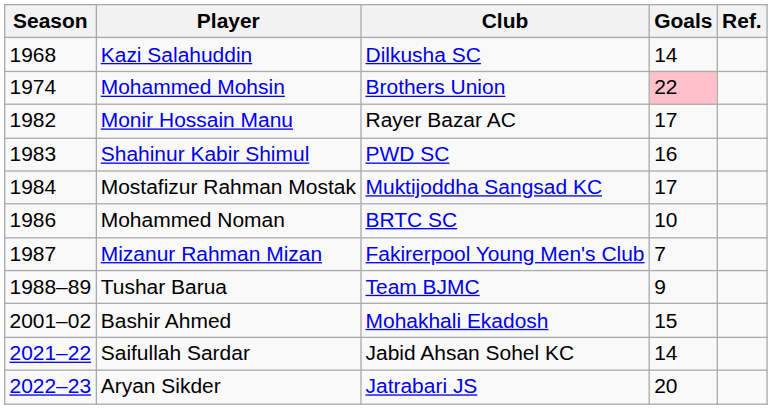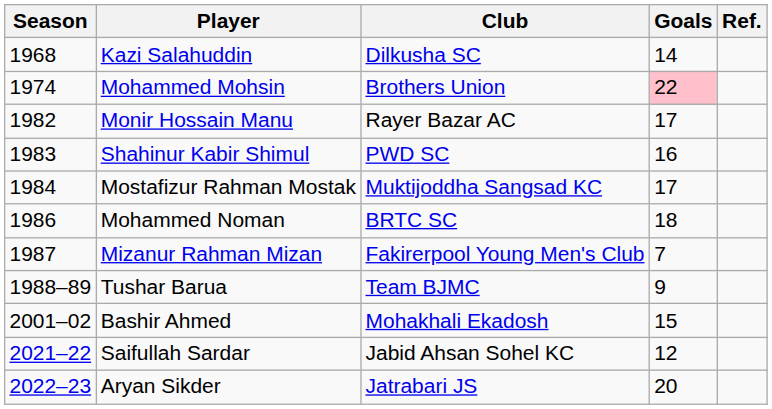Mohammed Noman | Goals: 10 -> 18
Saifullah Sardar | Goals: 14 -> 12
